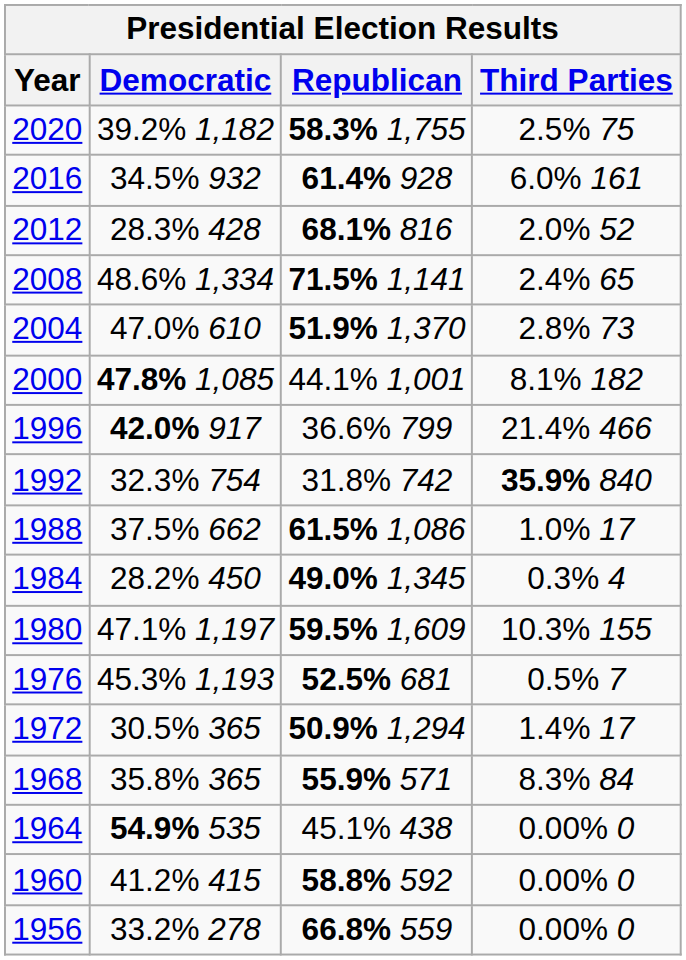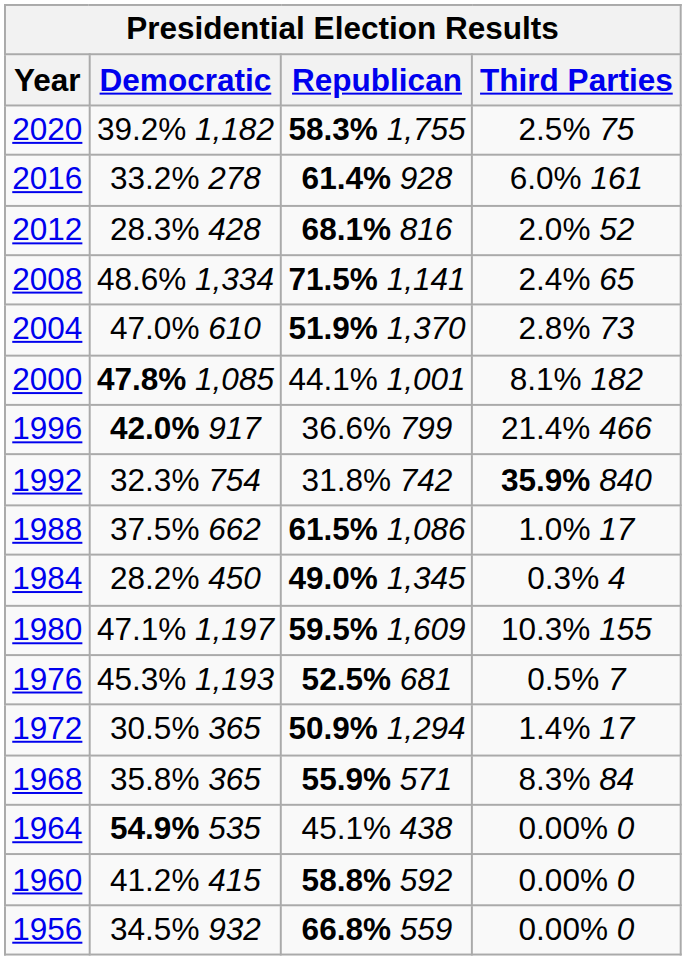2016 | Democratic: 34.5% 932 -> 33.2% 278
1956 | Democratic: 33.2% 278 -> 34.5% 932
